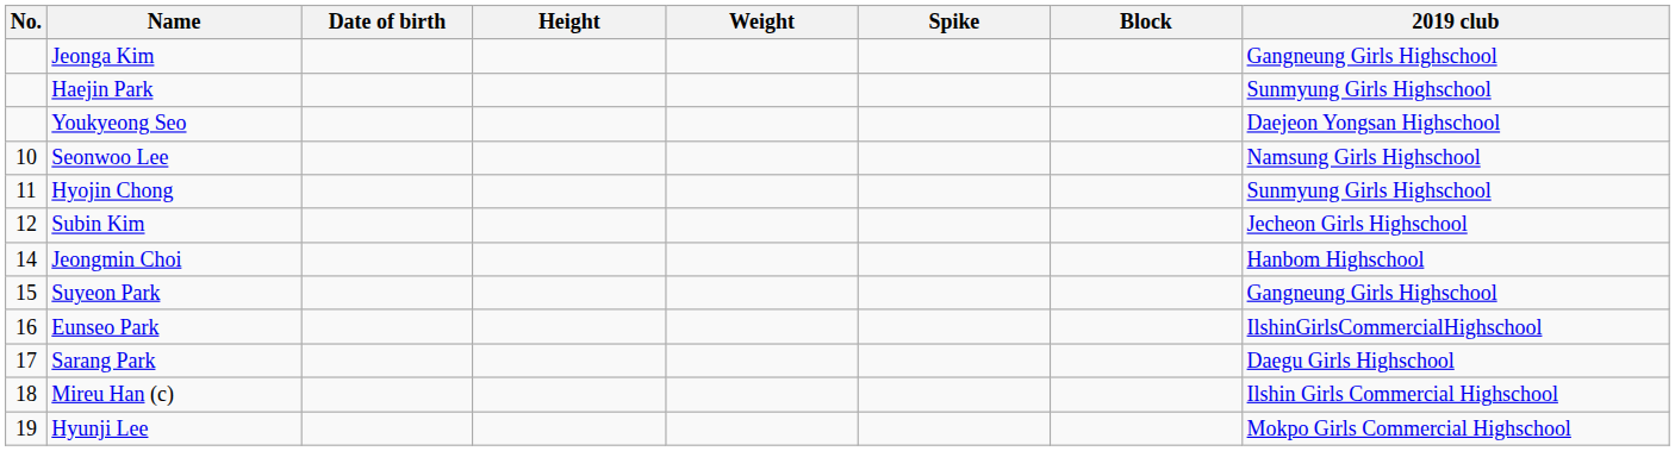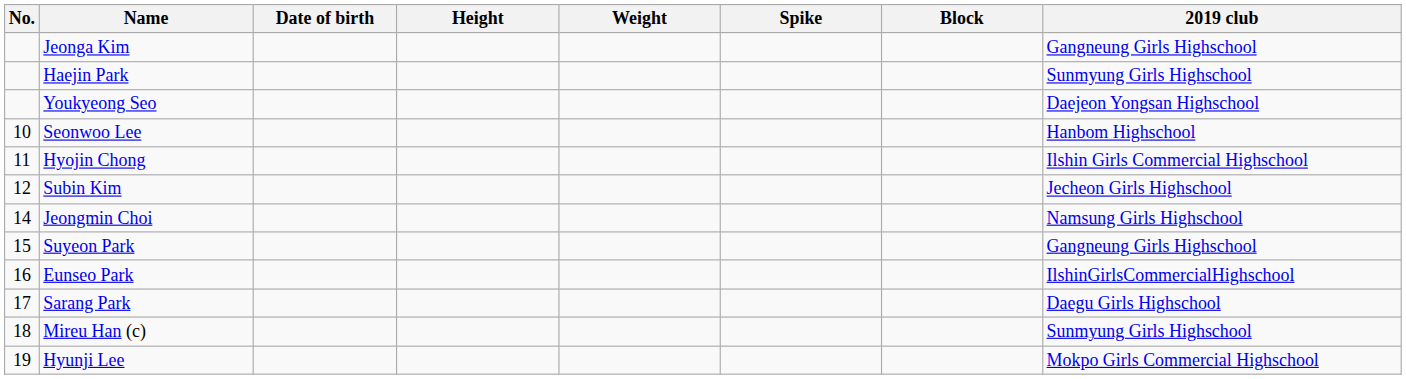Seonwoo Lee | 2019 club: Namsung Girls Highschool -> Hanbom Highschool
Hyojin Chong | 2019 club: Sunmyung Girls Highschool -> Ilshin Girls Commercial Highschool
Jeongmin Choi | 2019 club: Hanbom Highschool -> Namsung Girls Highschool
Mireu Han (c) | 2019 club: Ilshin Girls Commercial Highschool -> Sunmyung Girls Highschool
